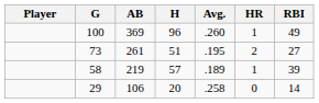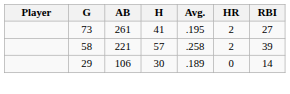- row: 100 | 369 | 96 | .260 | 1 | 49
73 | H: 51 -> 41
58 | AB: 219 -> 221
58 | Avg.: .189 -> .258
58 | HR: 1 -> 2
29 | H: 20 -> 30
29 | Avg.: .258 -> .189
